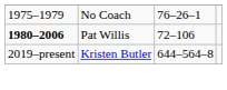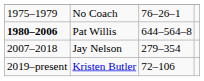Pat Willis | column 3: 72–106 -> 644–564–8
+ row: 2007–2018 | Jay Nelson | 279–354
Kristen Butler | column 3: 644–564–8 -> 72–106
